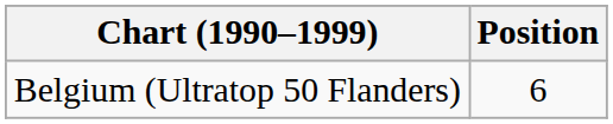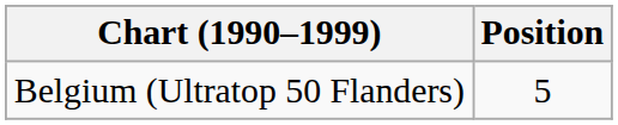Belgium (Ultratop 50 Flanders) | Position: 6 -> 5
